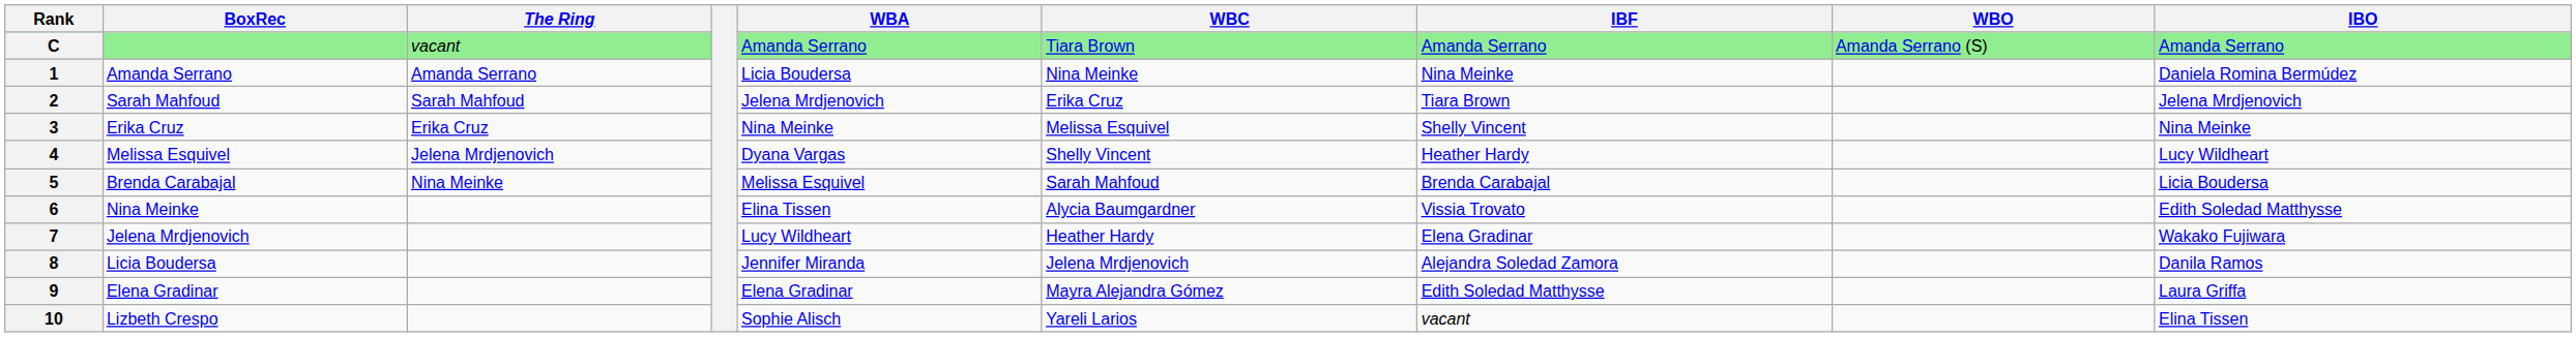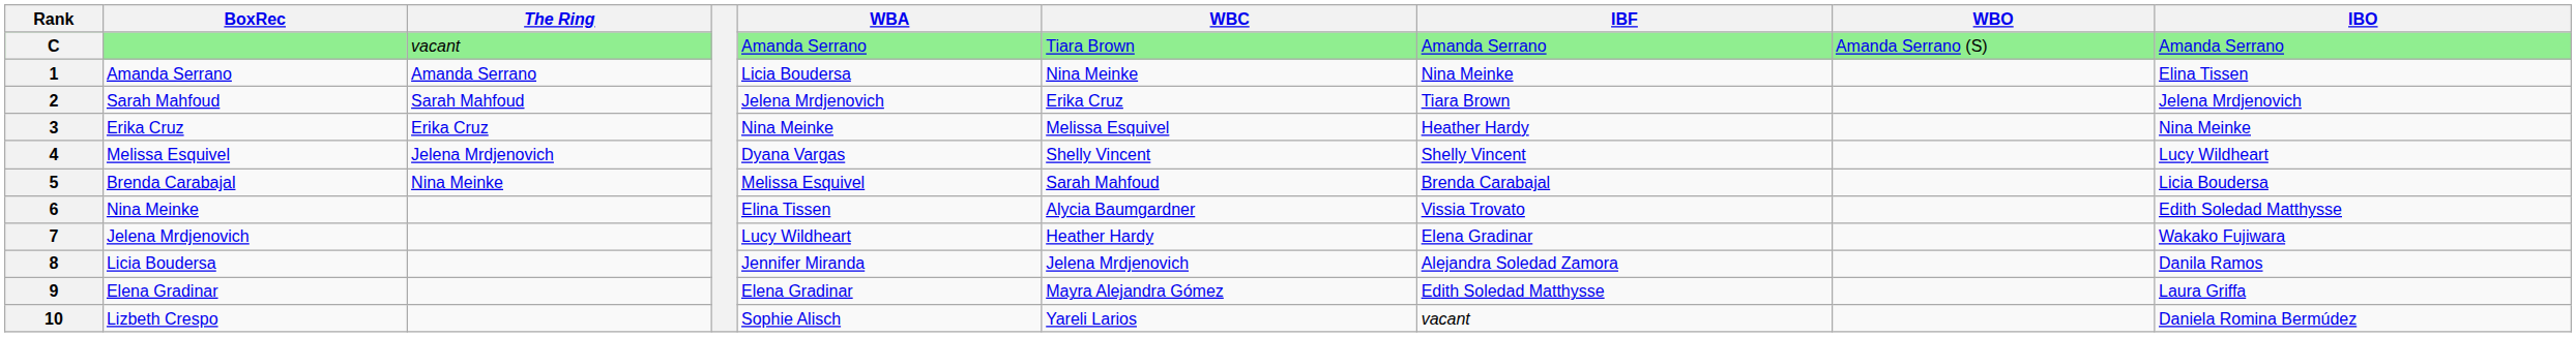1 | IBO: Daniela Romina Bermúdez -> Elina Tissen
3 | IBF: Shelly Vincent -> Heather Hardy
4 | IBF: Heather Hardy -> Shelly Vincent
10 | IBO: Elina Tissen -> Daniela Romina Bermúdez
